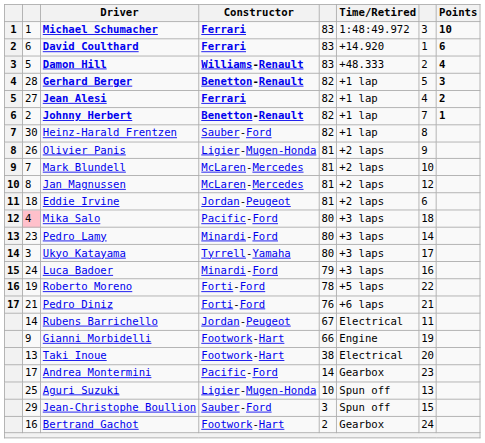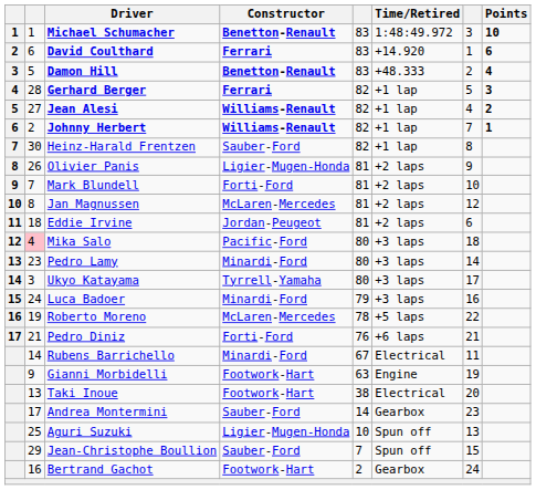Michael Schumacher | Constructor: Ferrari -> Benetton-Renault
Damon Hill | Constructor: Williams-Renault -> Benetton-Renault
Gerhard Berger | Constructor: Benetton-Renault -> Ferrari
Jean Alesi | Constructor: Ferrari -> Williams-Renault
Johnny Herbert | Constructor: Benetton-Renault -> Williams-Renault
Mark Blundell | Constructor: McLaren-Mercedes -> Forti-Ford
Roberto Moreno | Constructor: Forti-Ford -> McLaren-Mercedes
Rubens Barrichello | Constructor: Jordan-Peugeot -> Minardi-Ford
Gianni Morbidelli | column 5: 66 -> 63
Andrea Montermini | Constructor: Pacific-Ford -> Sauber-Ford
Jean-Christophe Boullion | column 5: 3 -> 7
